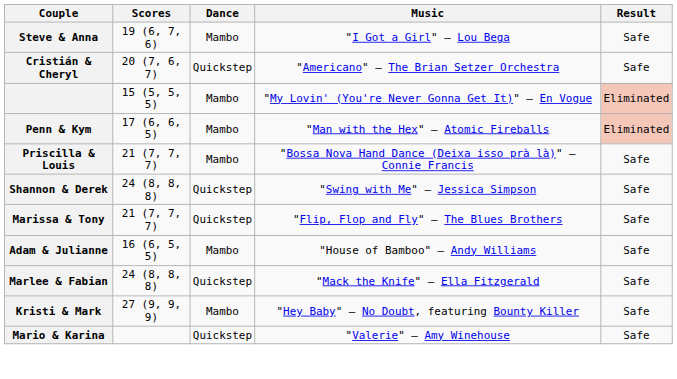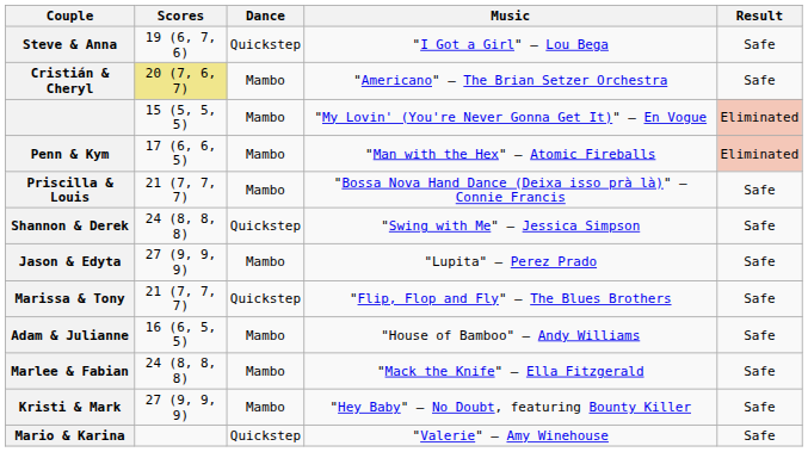Steve & Anna | Dance: Mambo -> Quickstep
Cristián & Cheryl | Scores: no background -> khaki background
Cristián & Cheryl | Dance: Quickstep -> Mambo
+ row: Jason & Edyta | 27 (9, 9, 9) | Mambo | "Lupita" — Perez Prado | Safe
Marlee & Fabian | Dance: Quickstep -> Mambo
